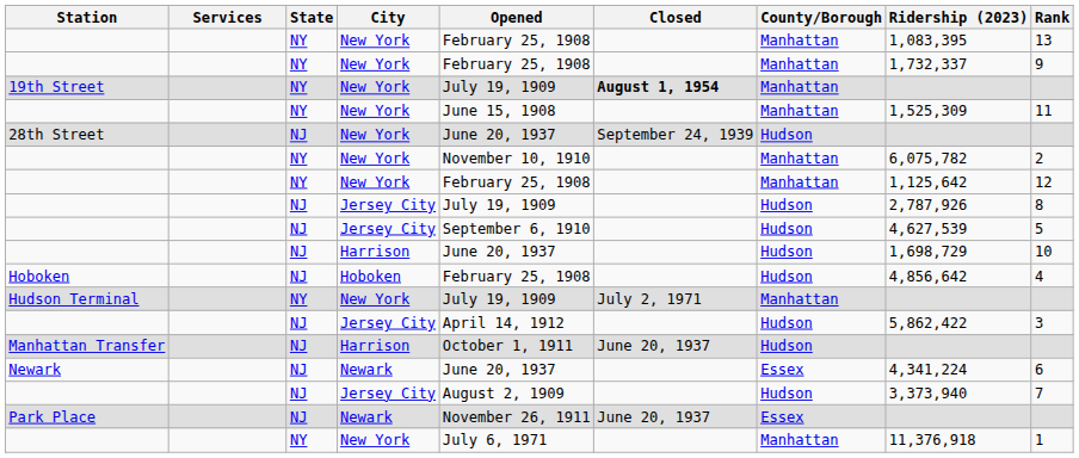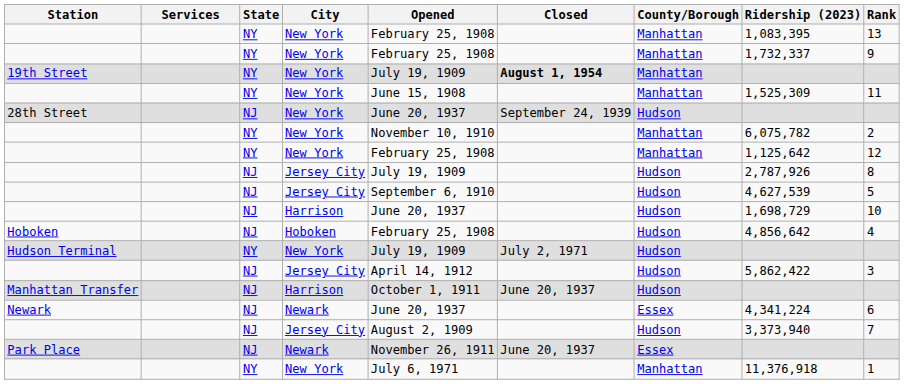Hudson Terminal | County/Borough: Manhattan -> Hudson
